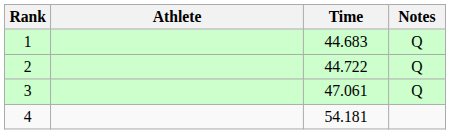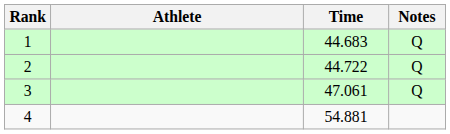4 | Time: 54.181 -> 54.881
